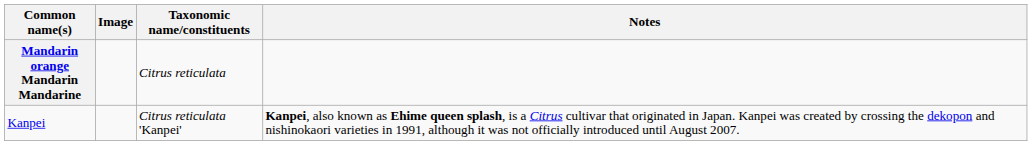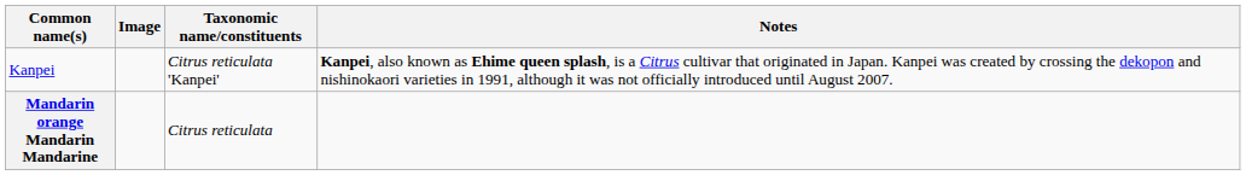rows swapped: Mandarin orange Mandarin Mandarine <-> Kanpei
